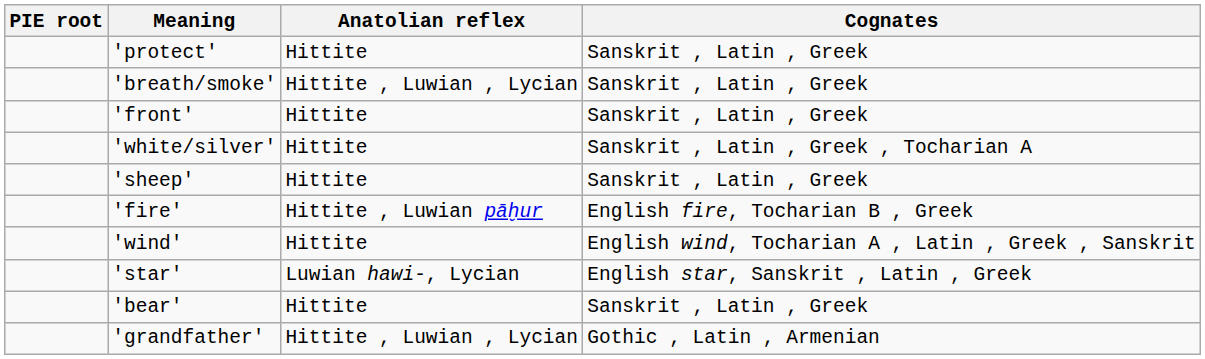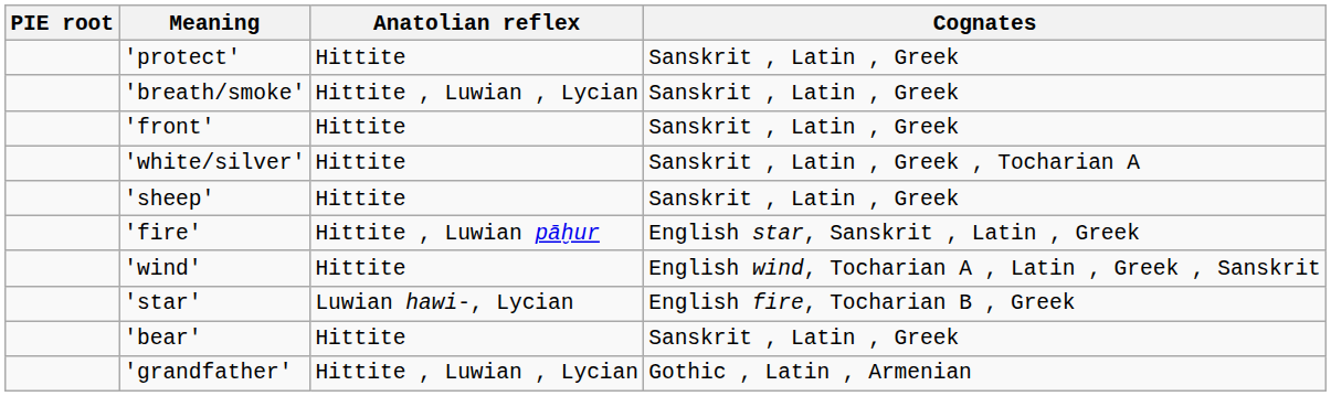'fire' | Cognates: English fire, Tocharian B , Greek -> English star, Sanskrit , Latin , Greek
'star' | Cognates: English star, Sanskrit , Latin , Greek -> English fire, Tocharian B , Greek
